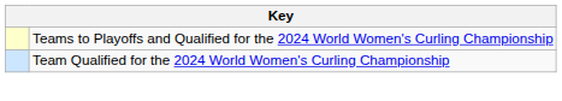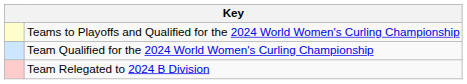+ row: Team Relegated to 2024 B Division
